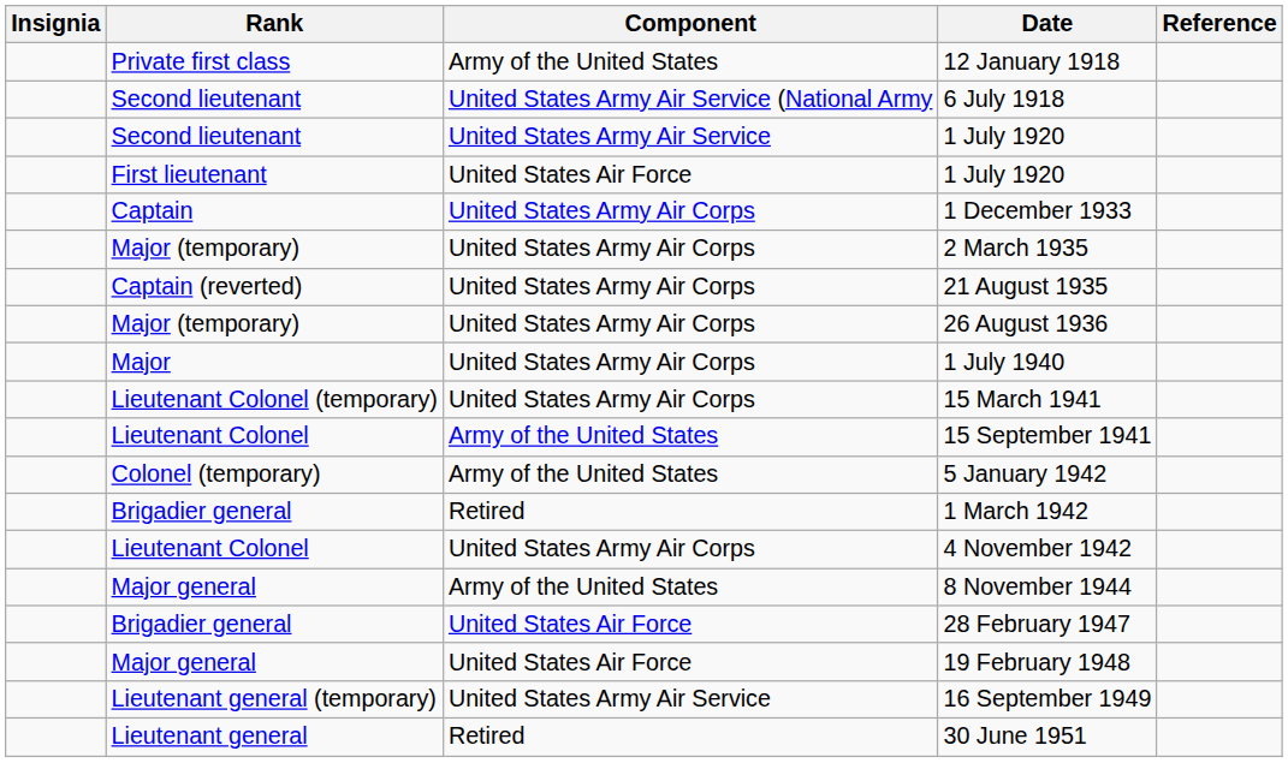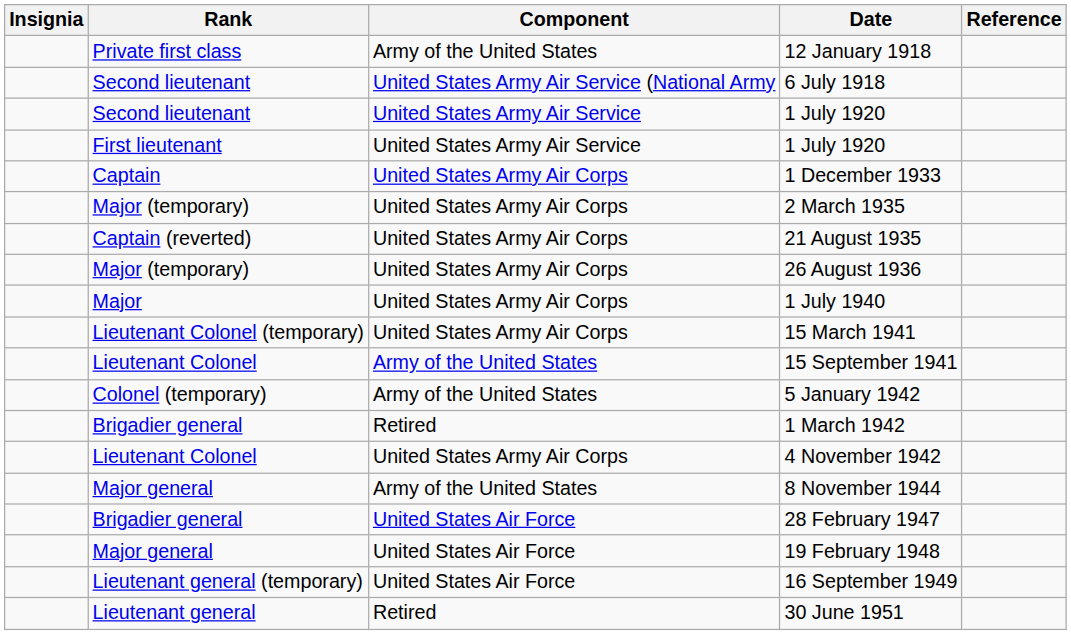First lieutenant / 1 July 1920 | Component: United States Air Force -> United States Army Air Service
16 September 1949 | Component: United States Army Air Service -> United States Air Force
